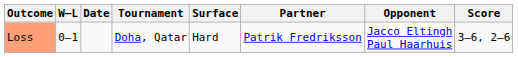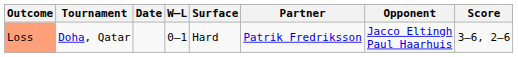columns swapped: W–L <-> Tournament
